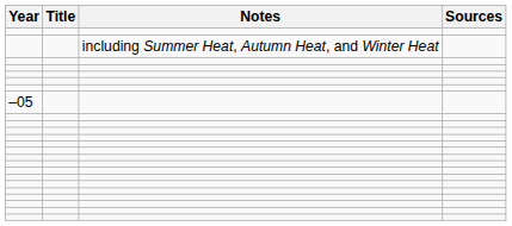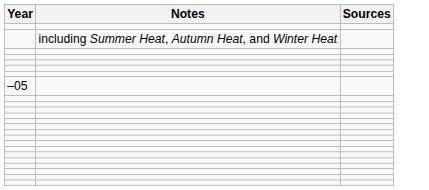- column: Title
